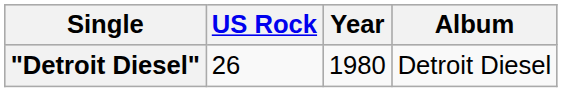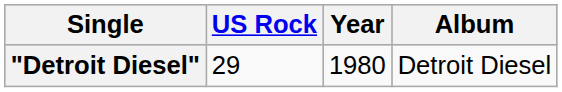"Detroit Diesel" | US Rock: 26 -> 29
